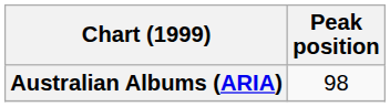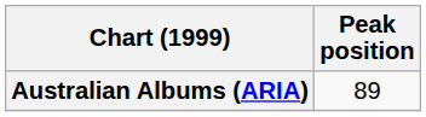Australian Albums (ARIA) | Peak position: 98 -> 89
